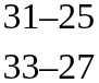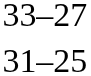rows swapped: 33–27 <-> 31–25
